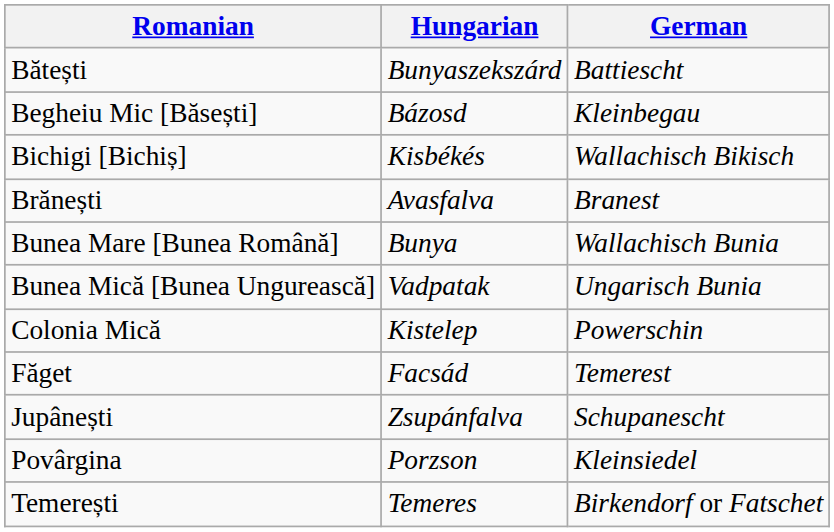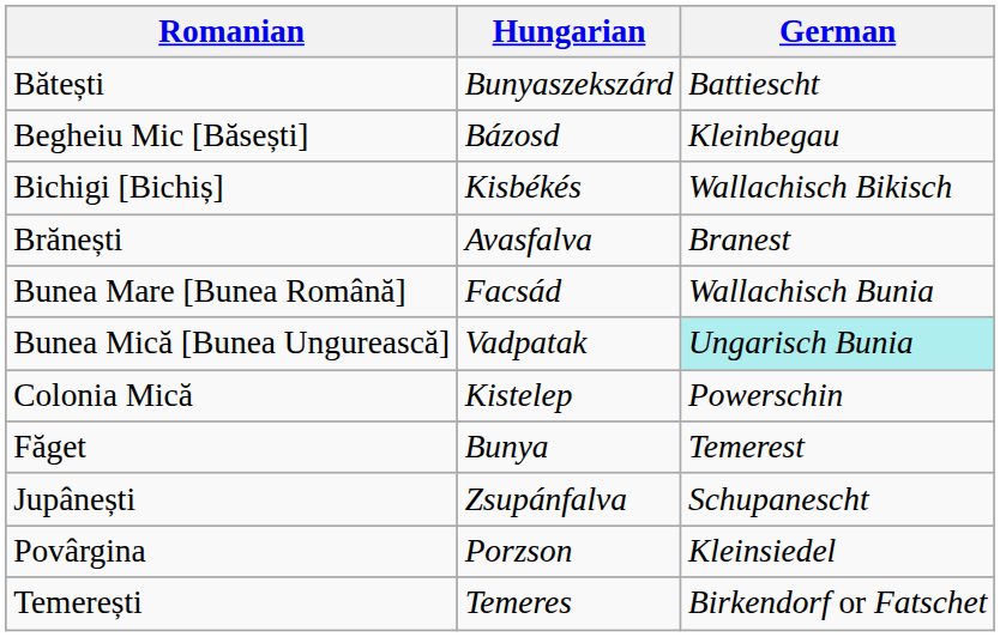Bunea Mare [Bunea Română] | Hungarian: Bunya -> Facsád
Bunea Mică [Bunea Ungurească] | German: no background -> paleturquoise background
Făget | Hungarian: Facsád -> Bunya
